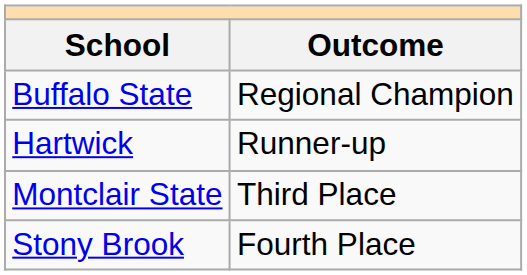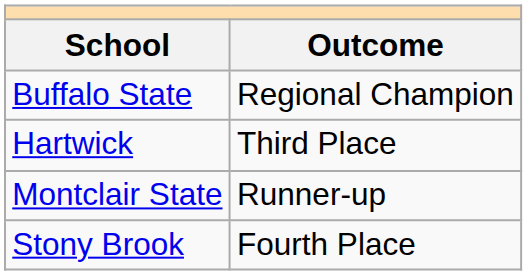Hartwick | Outcome: Runner-up -> Third Place
Montclair State | Outcome: Third Place -> Runner-up
